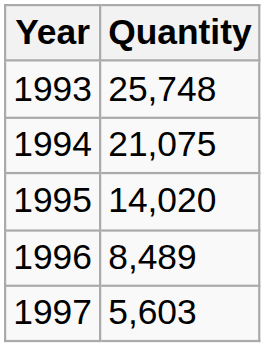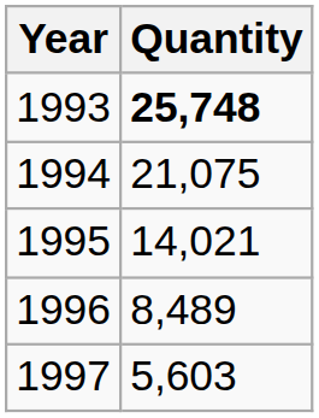1993 | Quantity: normal -> bold
1995 | Quantity: 14,020 -> 14,021
